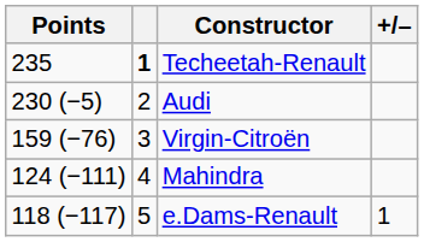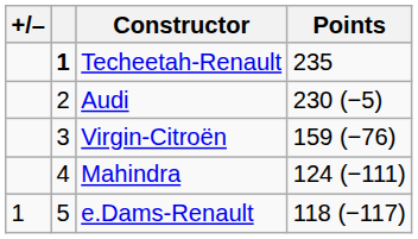columns swapped: +/– <-> Points
